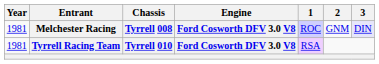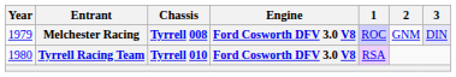Melchester Racing | Year: 1981 -> 1979
Tyrrell Racing Team | Year: 1981 -> 1980
